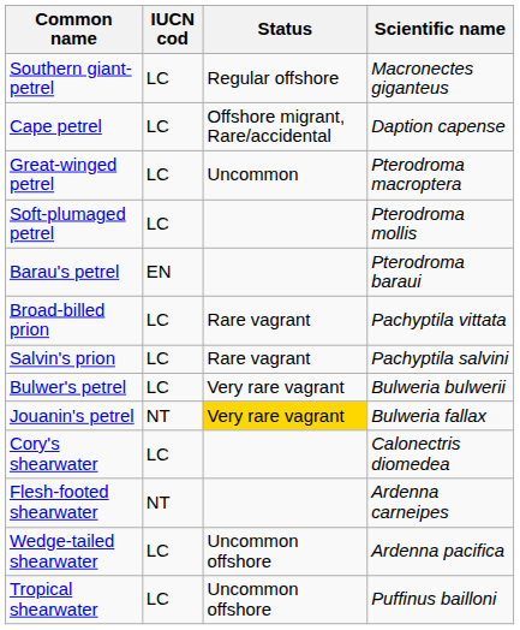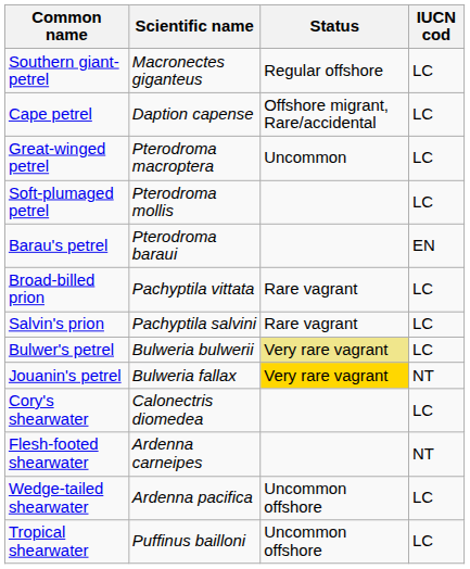columns swapped: Scientific name <-> IUCN cod
Bulwer's petrel | Status: no background -> khaki background
